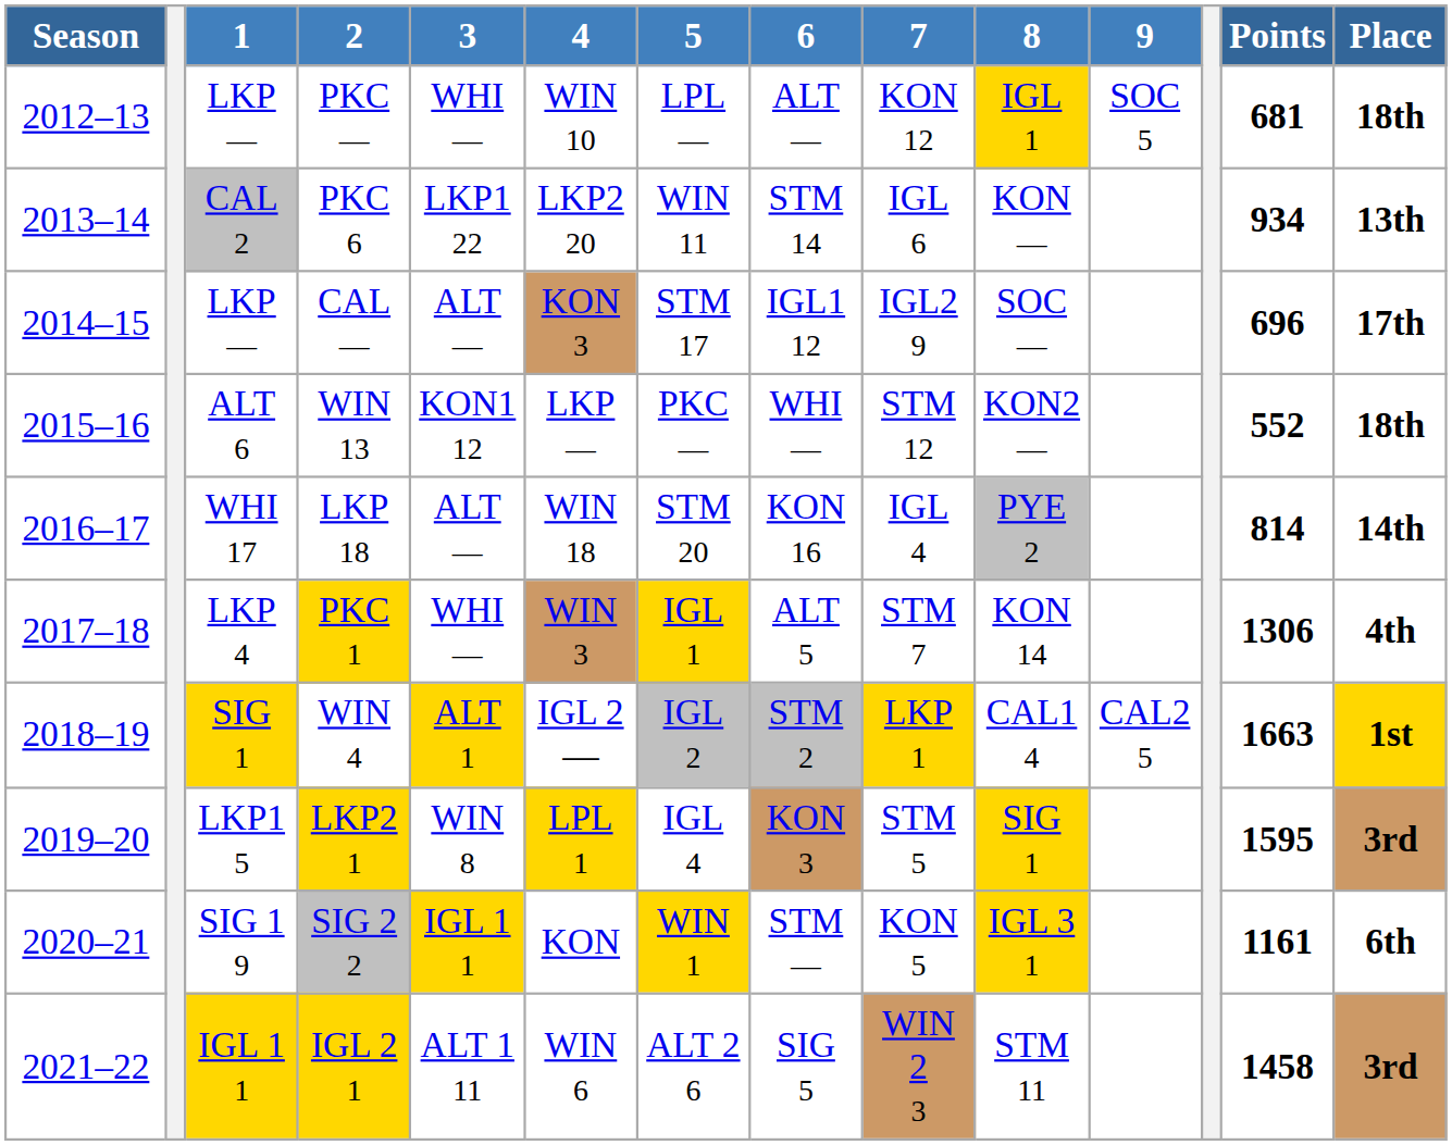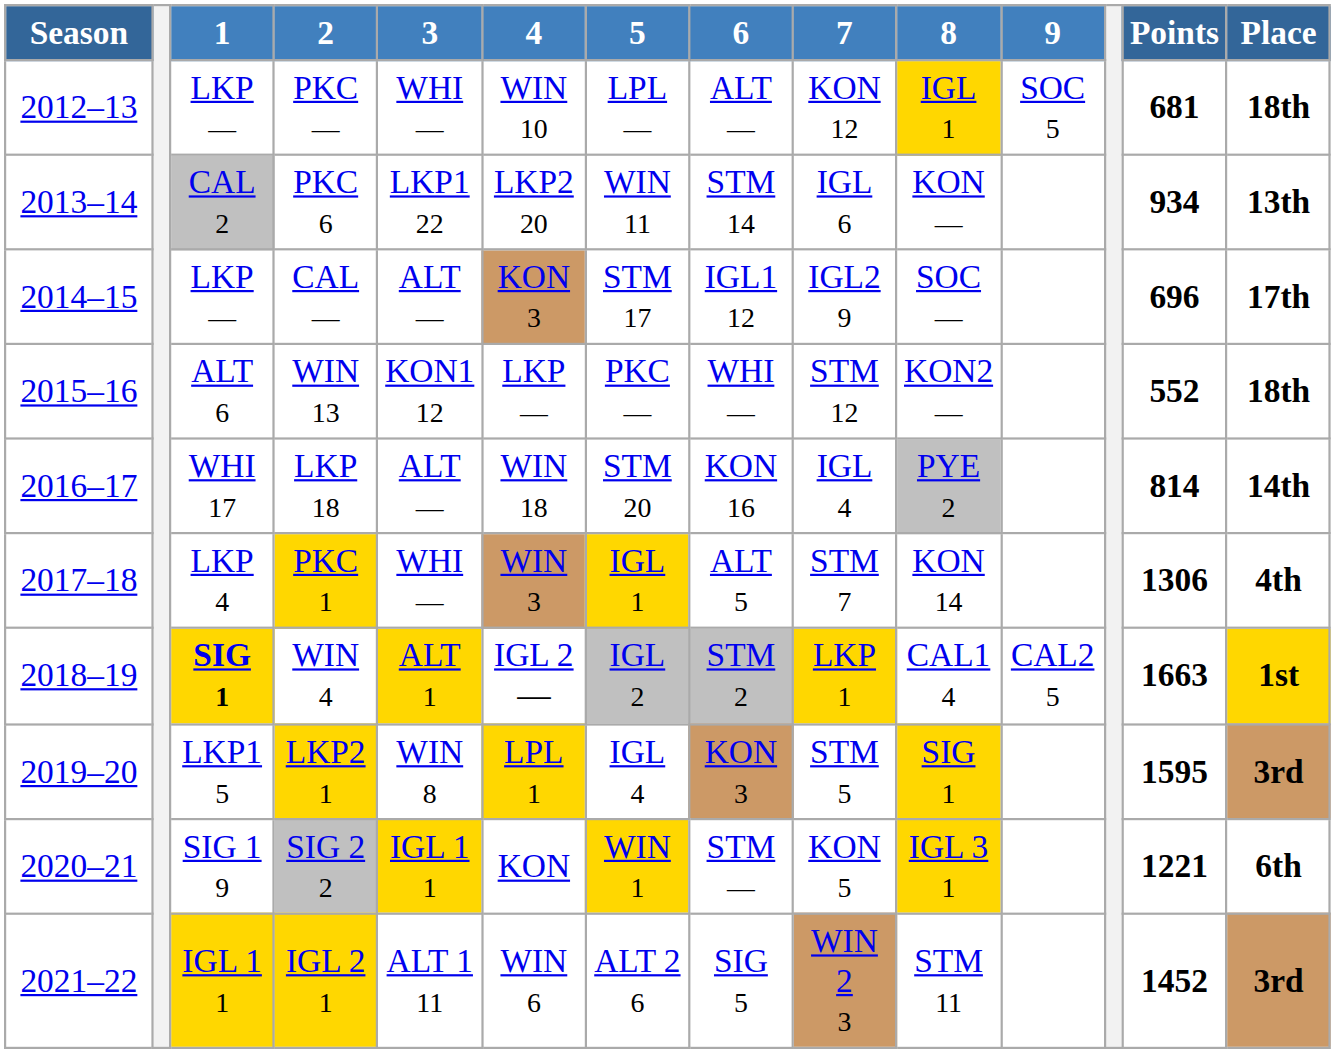WIN 4 | 1: normal -> bold
SIG 2 2 | Points: 1161 -> 1221
IGL 2 1 | Points: 1458 -> 1452
